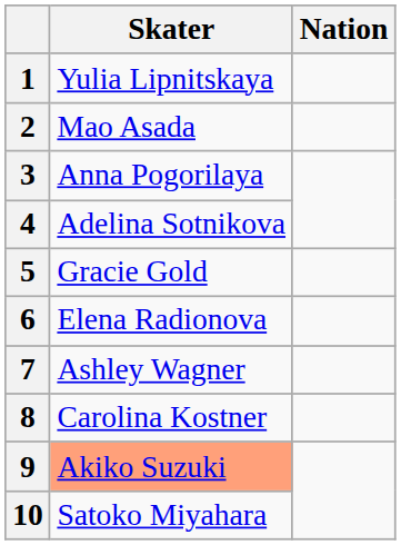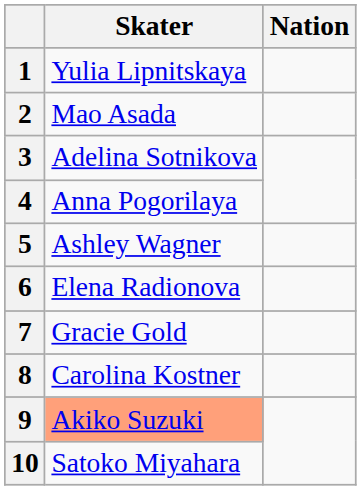3 | Skater: Anna Pogorilaya -> Adelina Sotnikova
4 | Skater: Adelina Sotnikova -> Anna Pogorilaya
5 | Skater: Gracie Gold -> Ashley Wagner
7 | Skater: Ashley Wagner -> Gracie Gold
